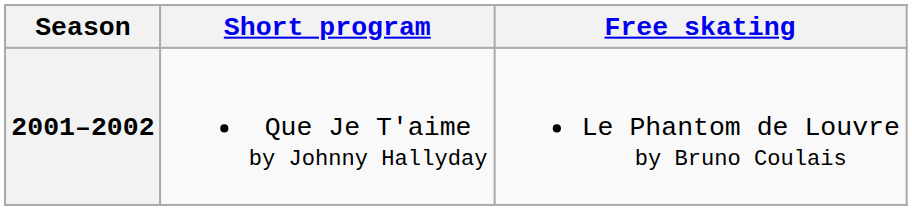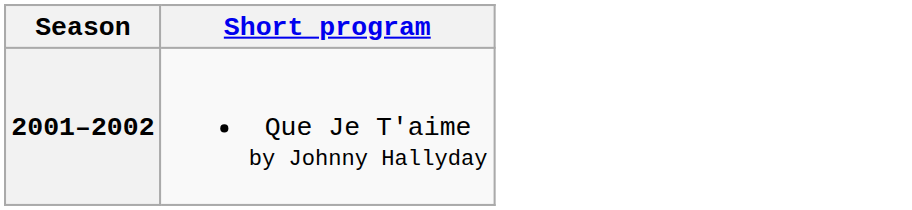- column: Free skating | Le Phantom de Louvre by Bruno Coulais
